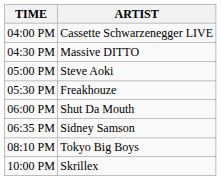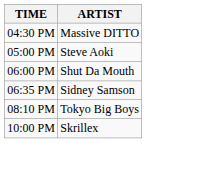- row: 04:00 PM | Cassette Schwarzenegger LIVE
- row: 05:30 PM | Freakhouze
